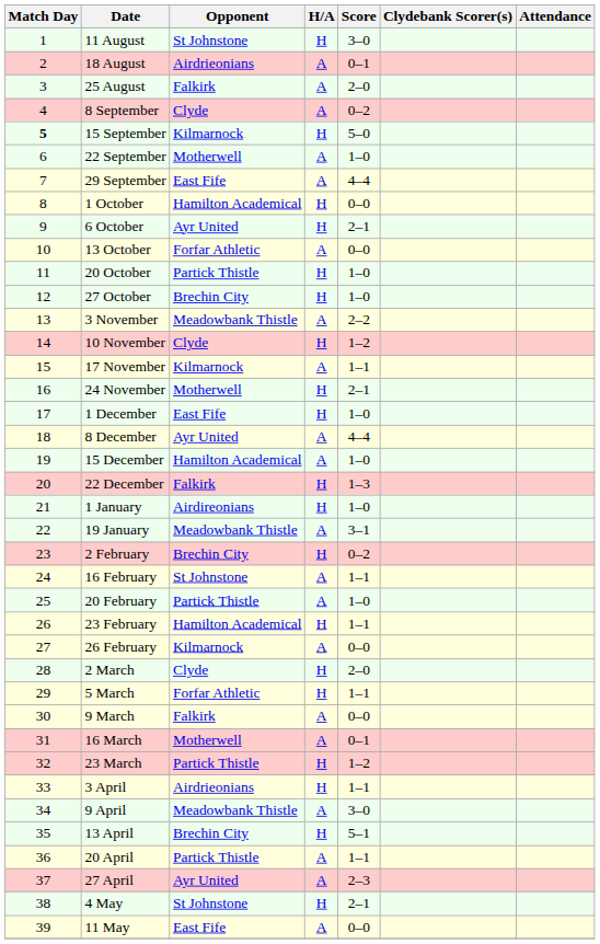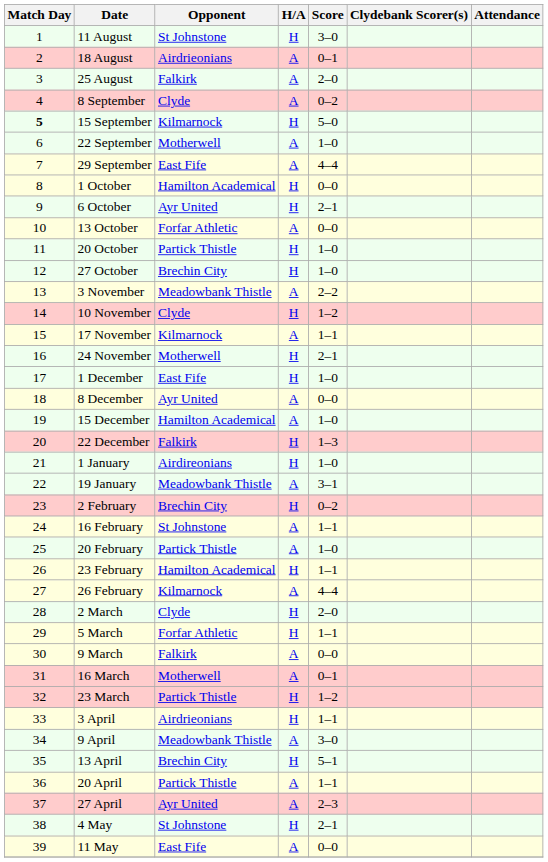8 December | Score: 4–4 -> 0–0
26 February | Score: 0–0 -> 4–4
